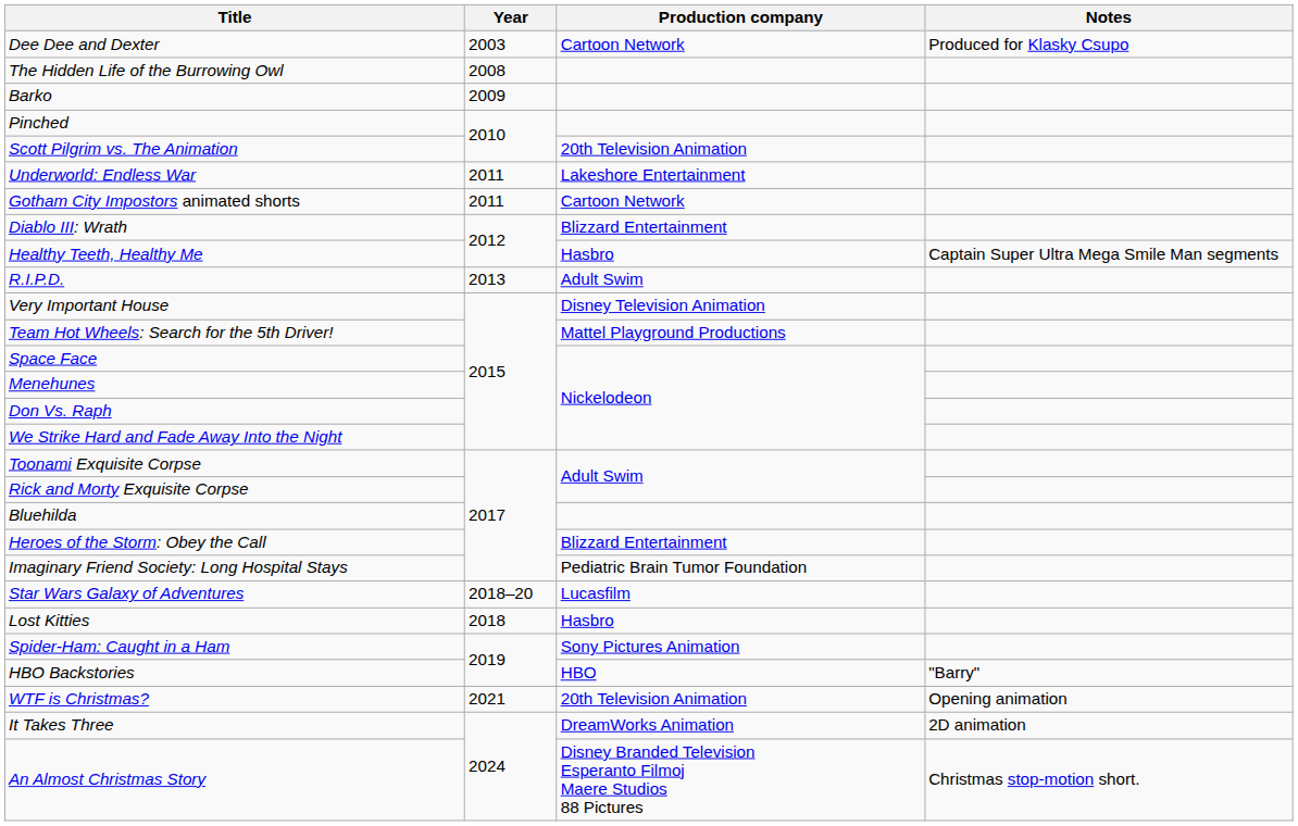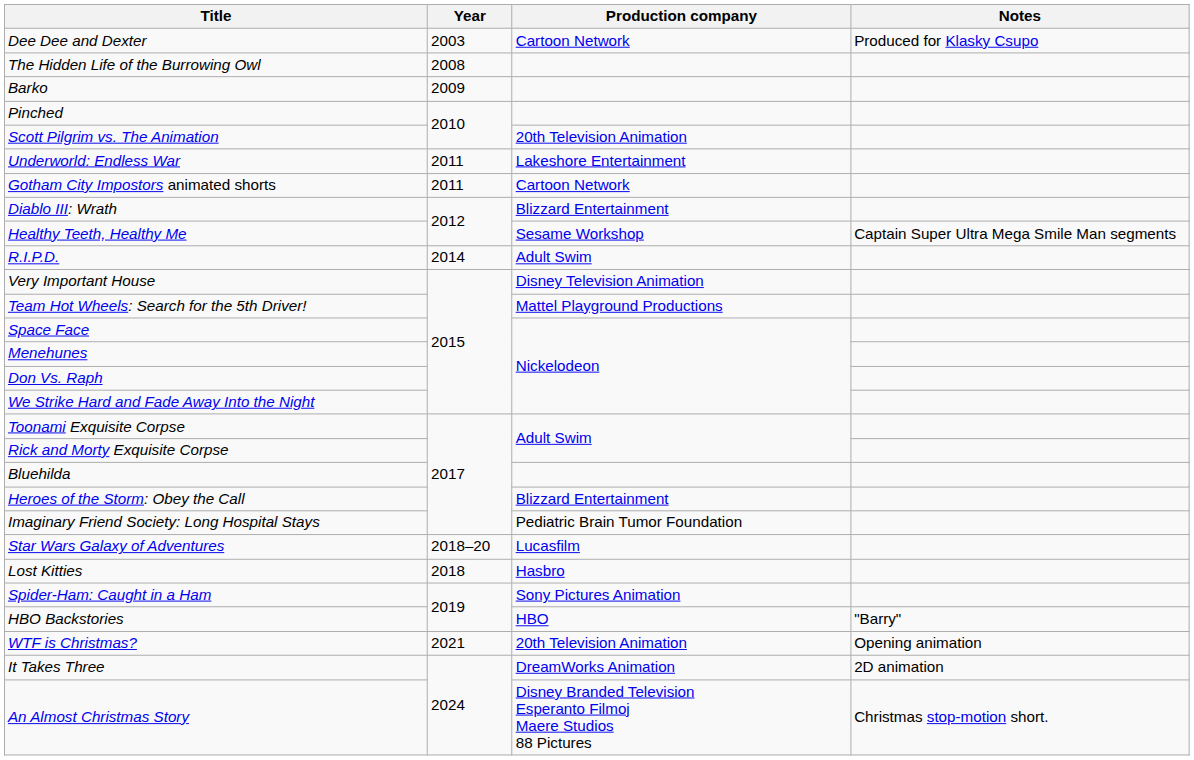Healthy Teeth, Healthy Me | Production company: Hasbro -> Sesame Workshop
R.I.P.D. | Year: 2013 -> 2014
